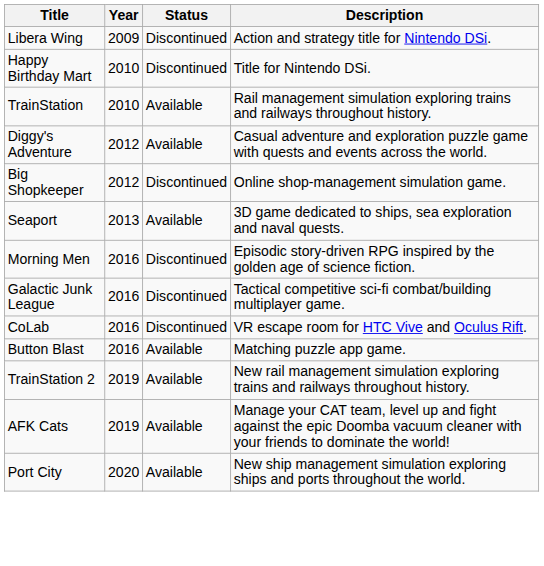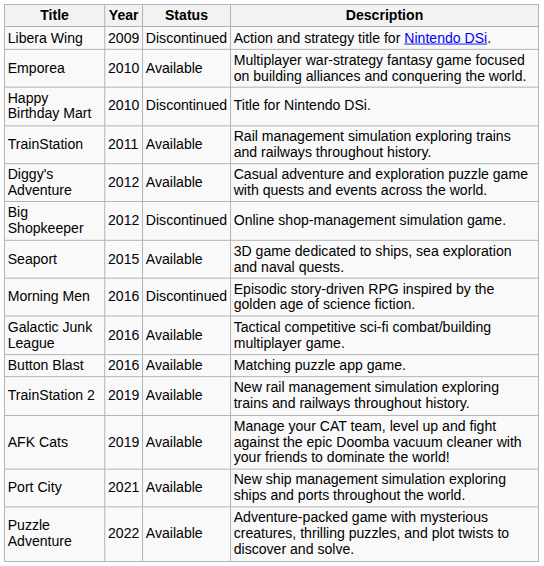+ row: Emporea | 2010 | Available | Multiplayer war-strategy fantasy game focused on building alliances and conquering the world.
TrainStation | Year: 2010 -> 2011
Seaport | Year: 2013 -> 2015
Galactic Junk League | Status: Discontinued -> Available
- row: CoLab | 2016 | Discontinued | VR escape room for HTC Vive and Oculus Rift.
Port City | Year: 2020 -> 2021
+ row: Puzzle Adventure | 2022 | Available | Adventure-packed game with mysterious creatures, thrilling puzzles, and plot twists to discover and solve.
